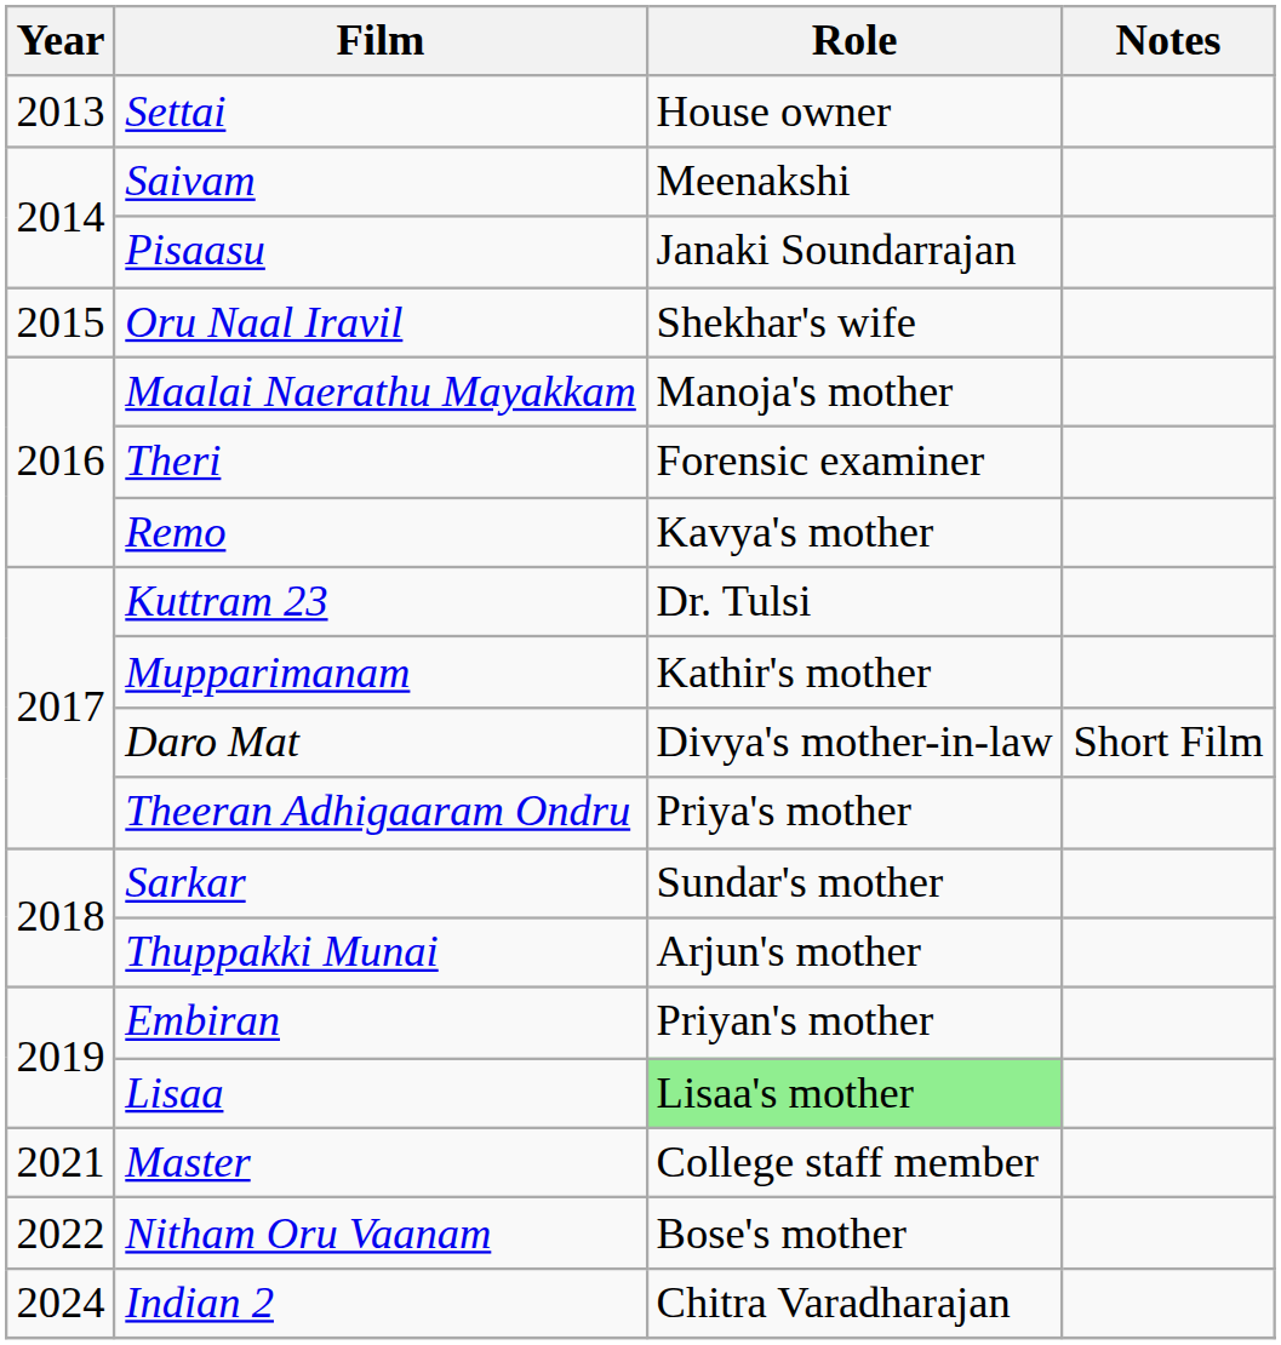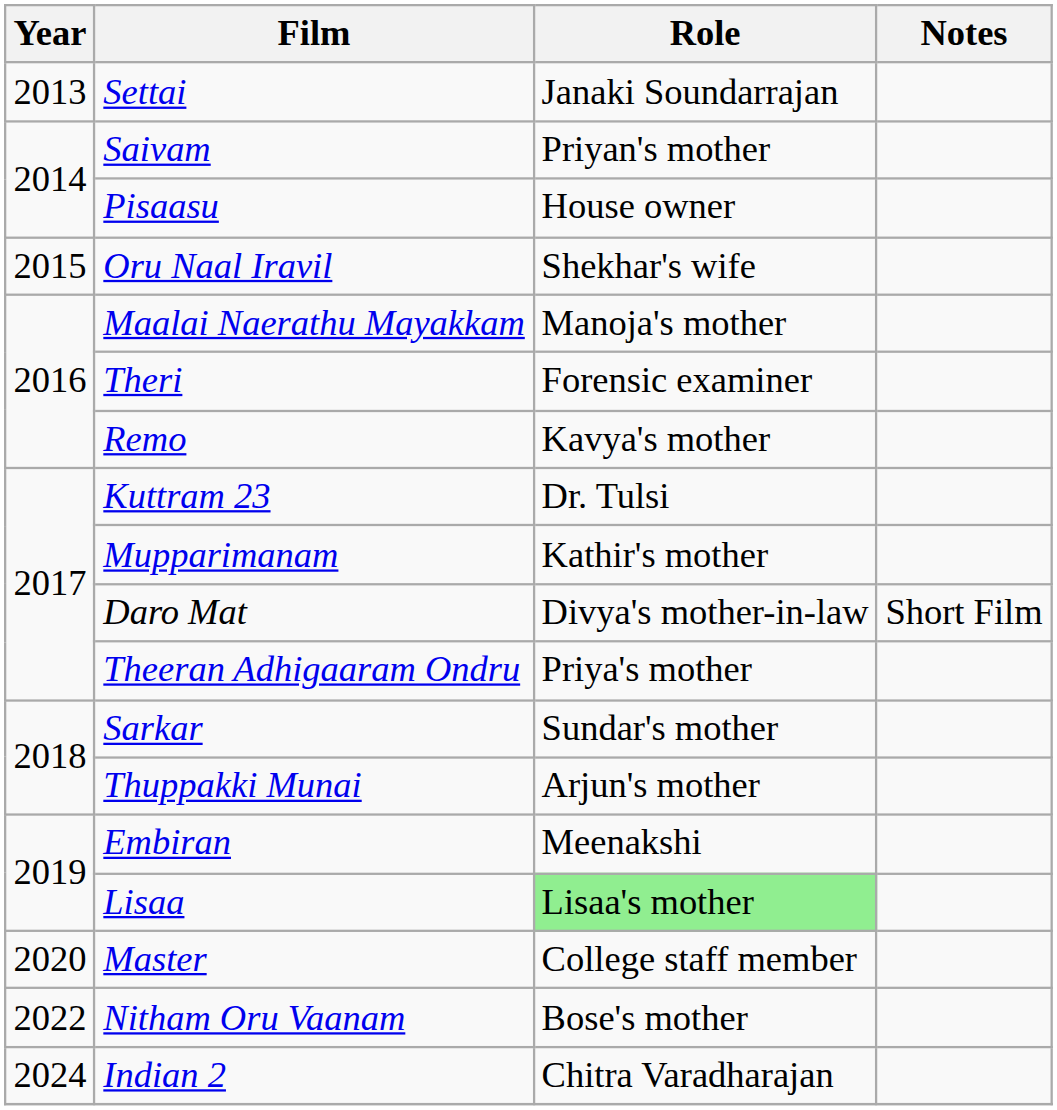Settai | Role: House owner -> Janaki Soundarrajan
Saivam | Role: Meenakshi -> Priyan's mother
Pisaasu | Role: Janaki Soundarrajan -> House owner
Embiran | Role: Priyan's mother -> Meenakshi
Master | Year: 2021 -> 2020
